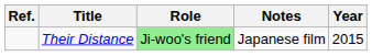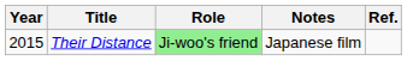columns swapped: Year <-> Ref.
